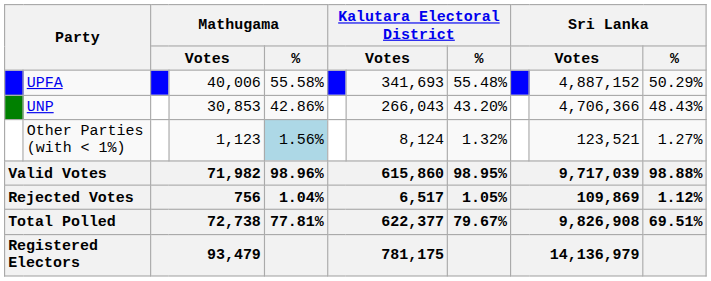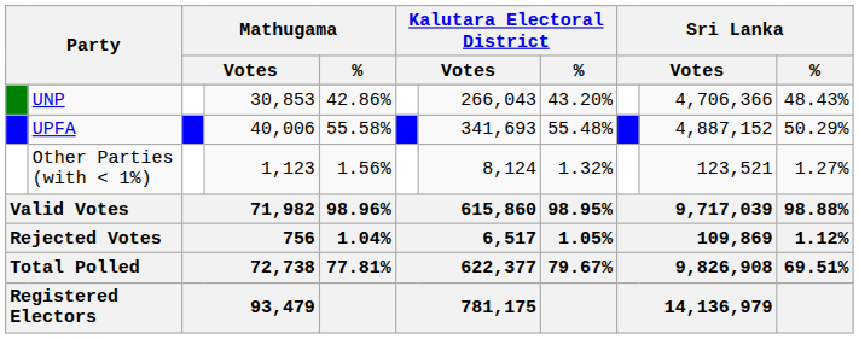rows swapped: UPFA <-> UNP
Other Parties (with < 1%) | Mathugama / %: lightblue background -> no background
